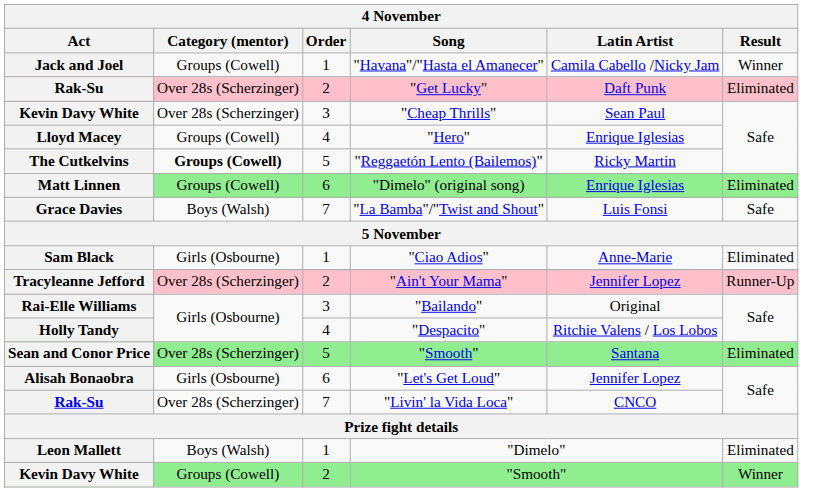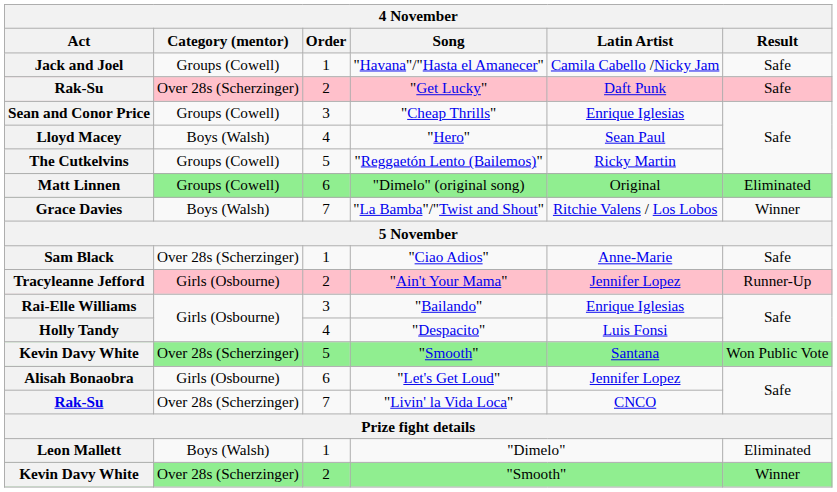"Havana"/"Hasta el Amanecer" | Result: Winner -> Safe
"Get Lucky" | Result: Eliminated -> Safe
"Cheap Thrills" | Act: Kevin Davy White -> Sean and Conor Price
"Cheap Thrills" | Category (mentor): Over 28s (Scherzinger) -> Groups (Cowell)
"Cheap Thrills" | Latin Artist: Sean Paul -> Enrique Iglesias
"Hero" | Category (mentor): Groups (Cowell) -> Boys (Walsh)
"Hero" | Latin Artist: Enrique Iglesias -> Sean Paul
"Reggaetón Lento (Bailemos)" | Category (mentor): bold -> normal
"Dimelo" (original song) | Latin Artist: Enrique Iglesias -> Original
"La Bamba"/"Twist and Shout" | Latin Artist: Luis Fonsi -> Ritchie Valens / Los Lobos
"La Bamba"/"Twist and Shout" | Result: Safe -> Winner
"Ciao Adios" | Category (mentor): Girls (Osbourne) -> Over 28s (Scherzinger)
"Ciao Adios" | Result: Eliminated -> Safe
"Ain't Your Mama" | Category (mentor): Over 28s (Scherzinger) -> Girls (Osbourne)
"Bailando" | Latin Artist: Original -> Enrique Iglesias
"Despacito" | Latin Artist: Ritchie Valens / Los Lobos -> Luis Fonsi
5 / "Smooth" | Act: Sean and Conor Price -> Kevin Davy White
5 / "Smooth" | Result: Eliminated -> Won Public Vote
2 / "Smooth" | Category (mentor): Groups (Cowell) -> Over 28s (Scherzinger)
